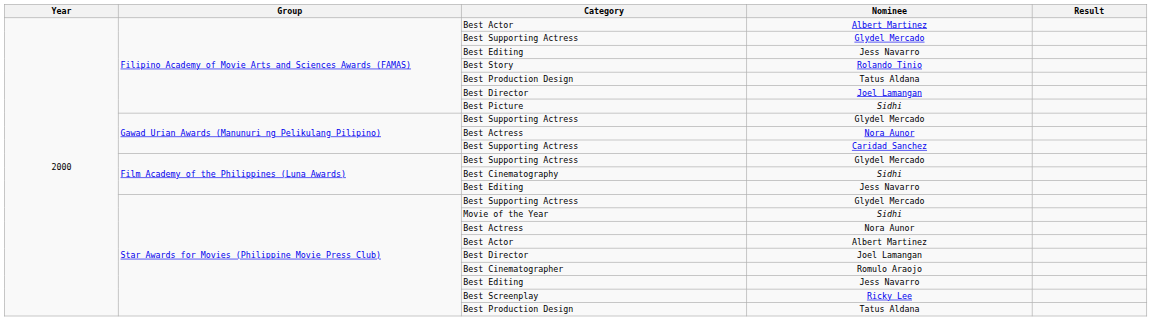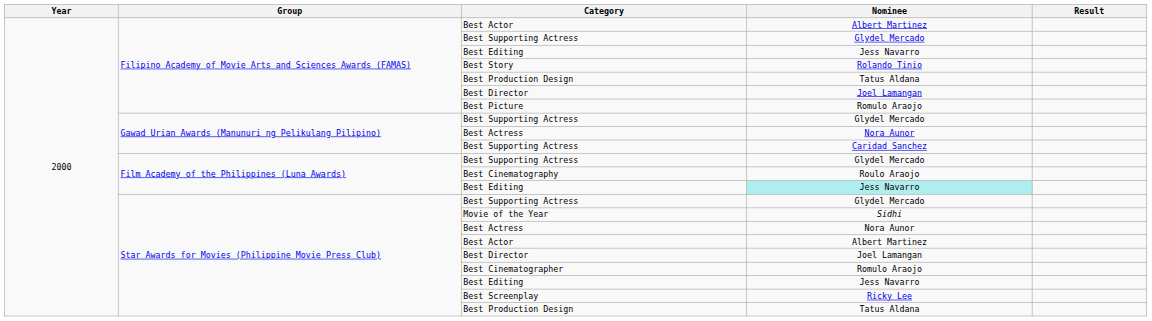Best Picture | Nominee: Sidhi -> Romulo Araojo
Best Cinematography | Nominee: Sidhi -> Roulo Araojo
Film Academy of the Philippines (Luna Awards) / Best Editing | Nominee: no background -> paleturquoise background
